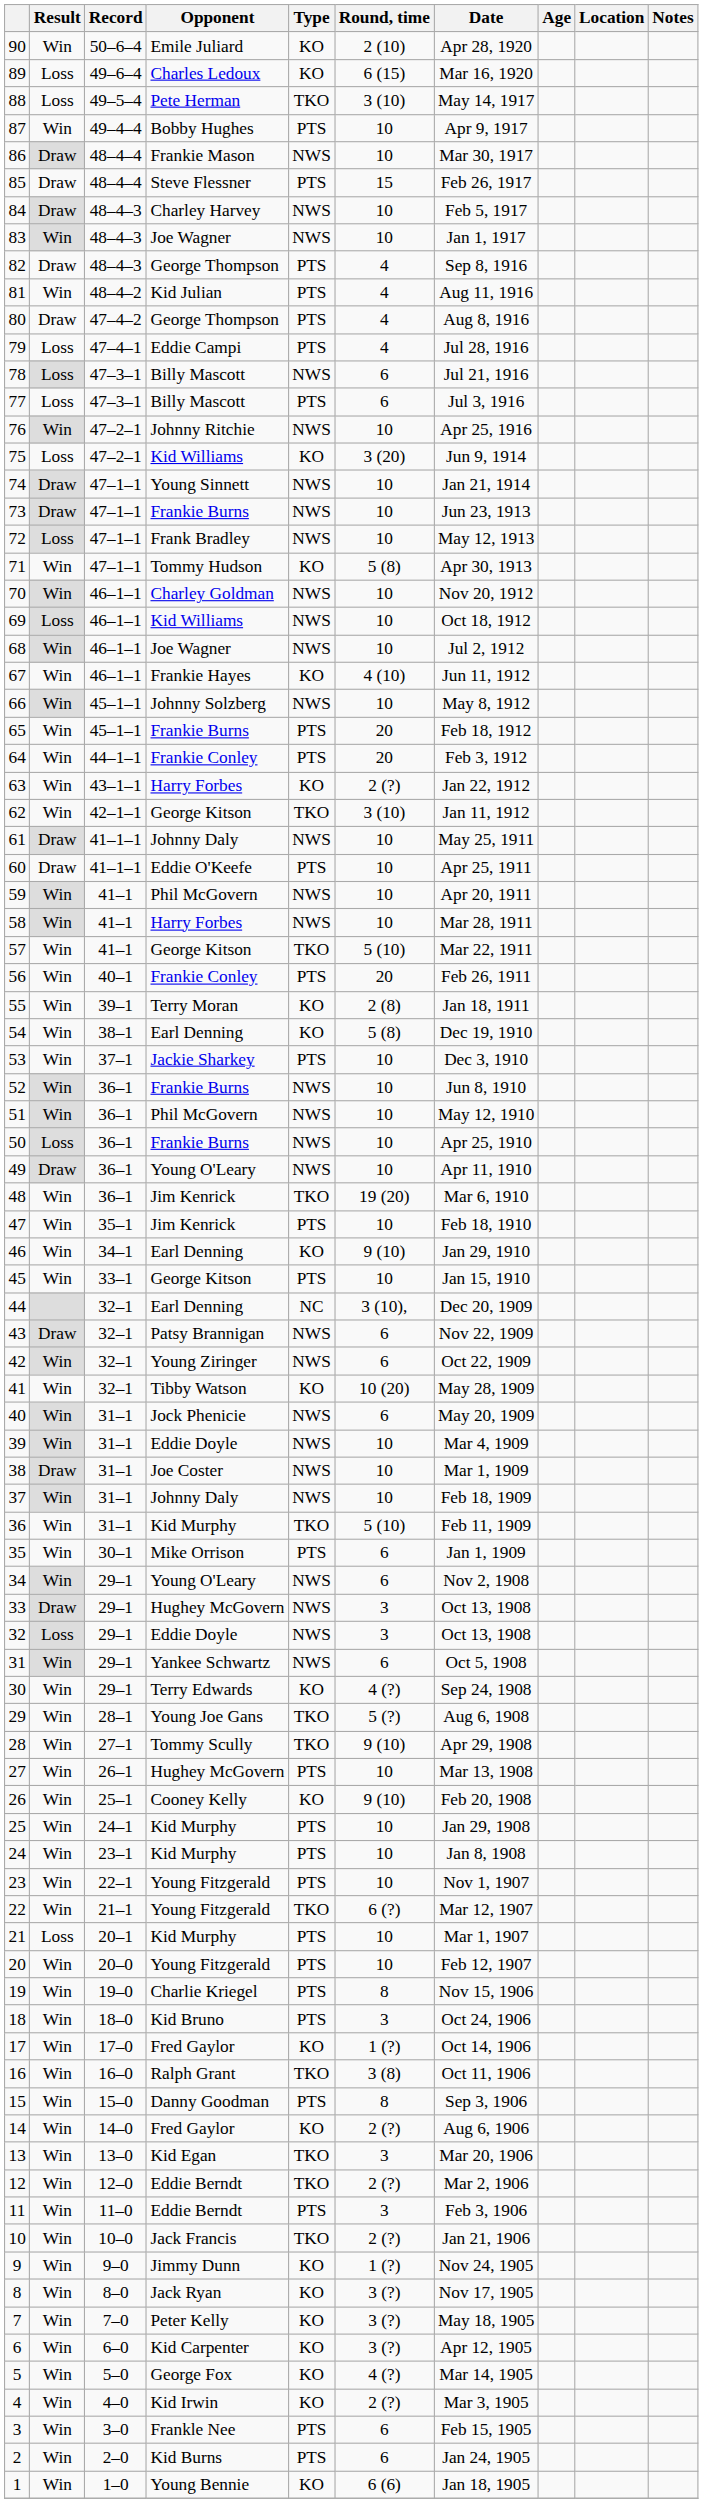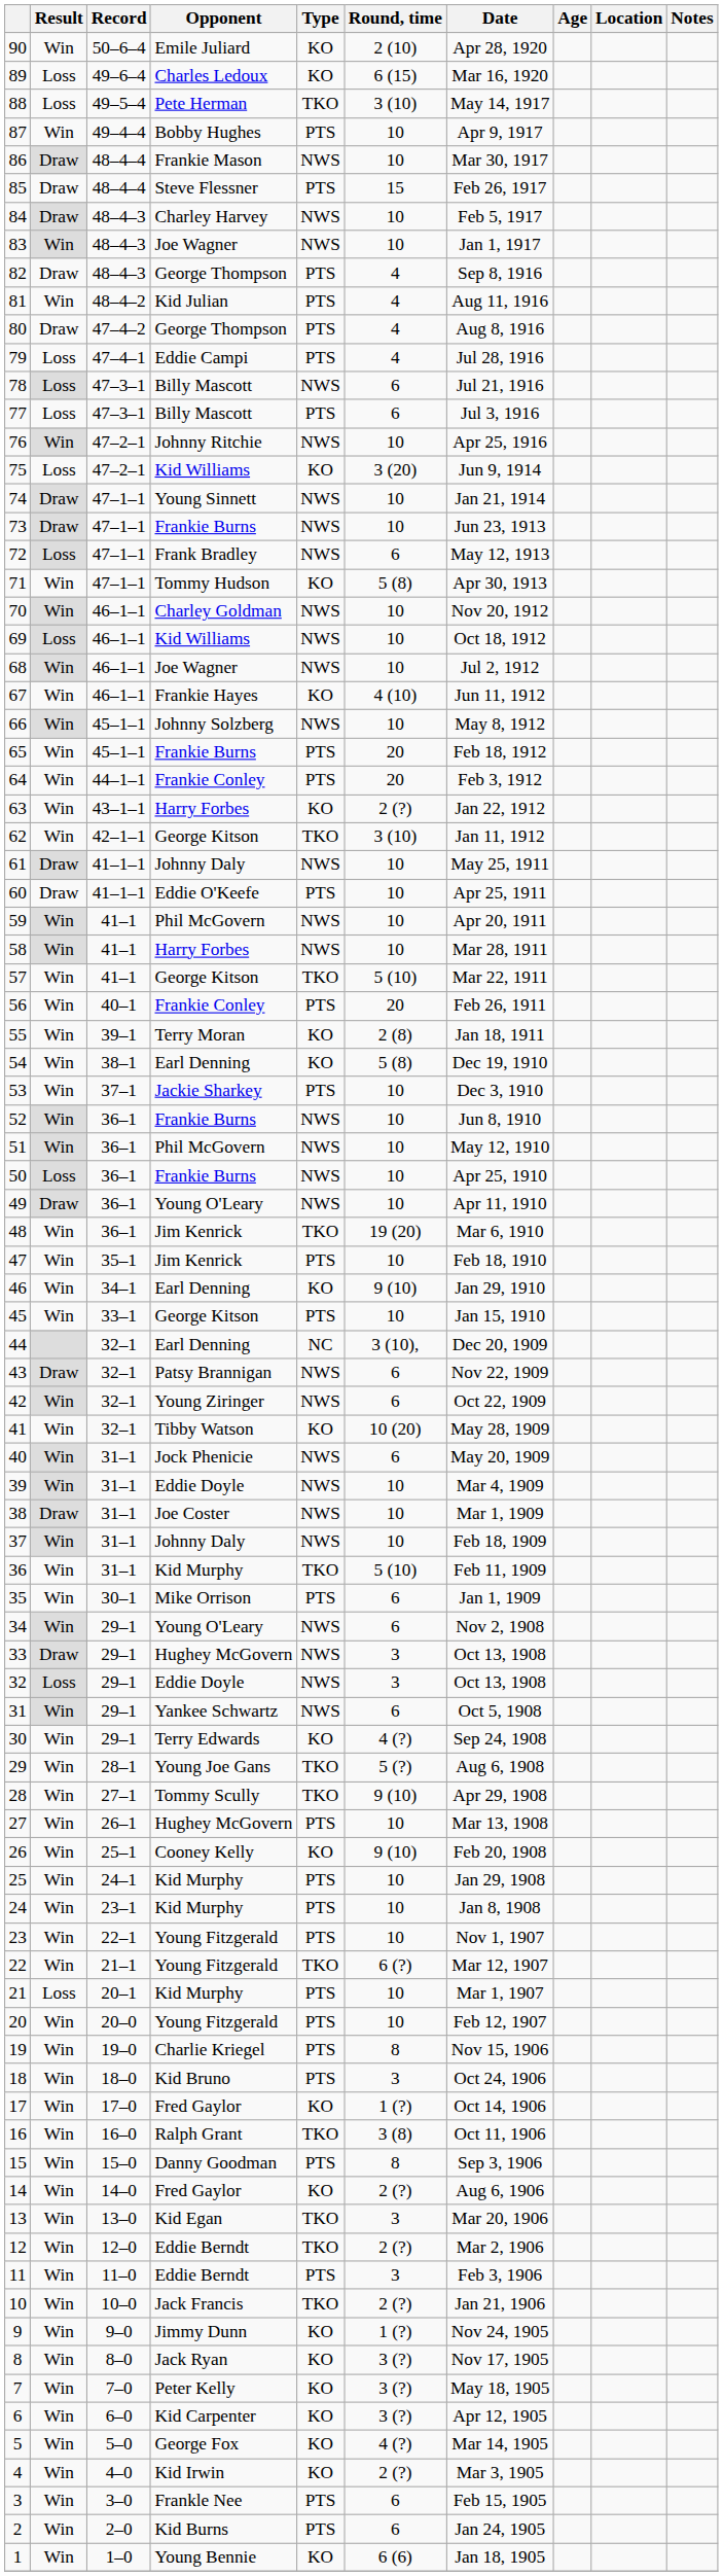72 | Round, time: 10 -> 6
